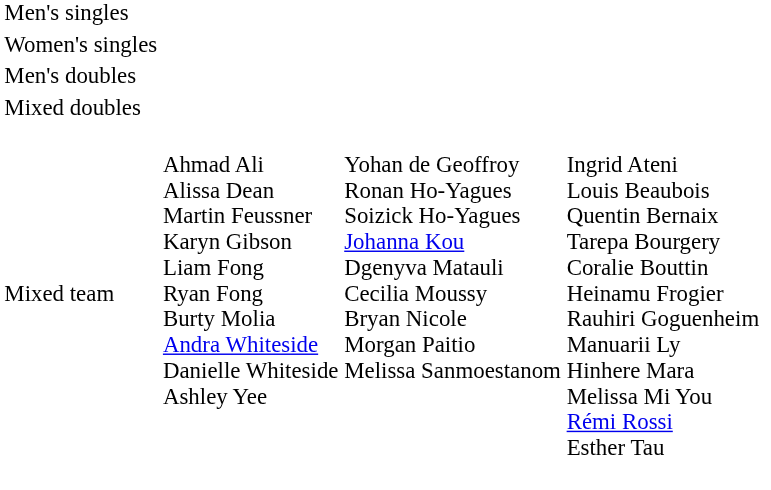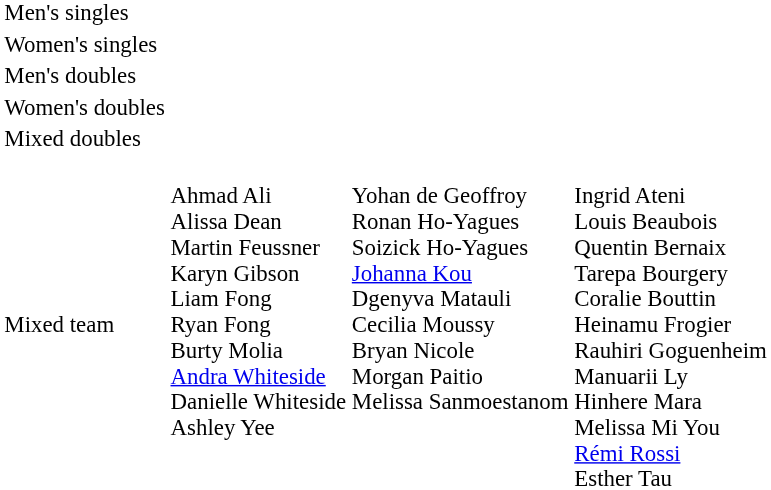+ row: Women's doubles
